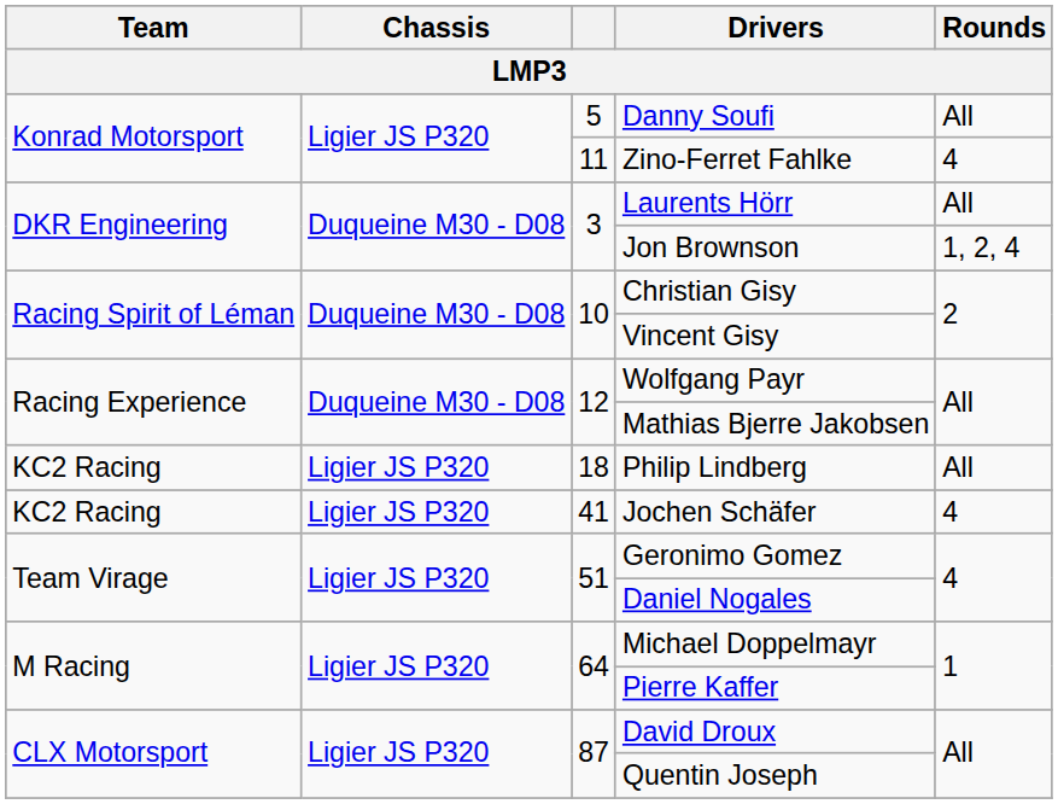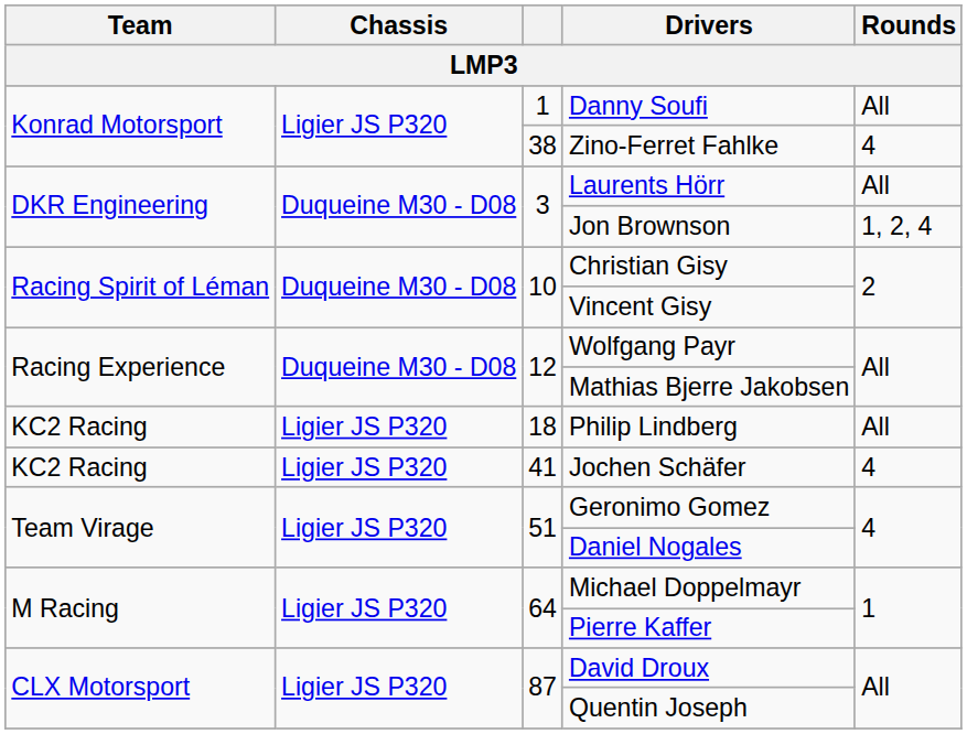Danny Soufi | column 3: 5 -> 1
Zino-Ferret Fahlke | column 3: 11 -> 38
